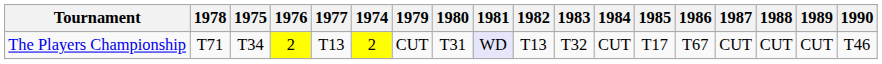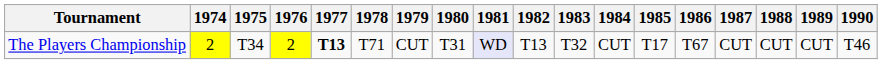columns swapped: 1974 <-> 1978
The Players Championship | 1977: normal -> bold
